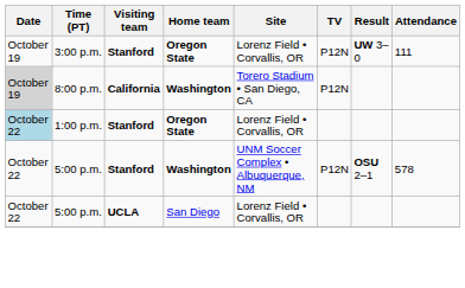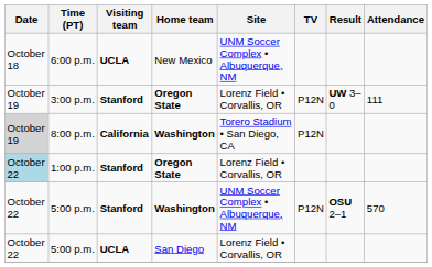+ row: October 18 | 6:00 p.m. | UCLA | New Mexico | UNM Soccer Complex • Albuquerque, NM
5:00 p.m. / Washington | Attendance: 578 -> 570
